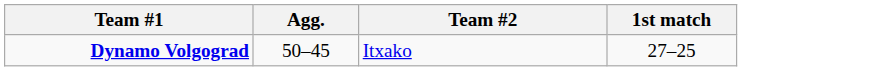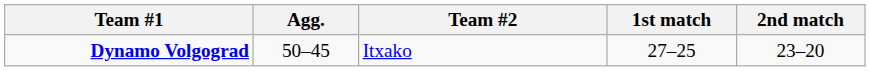+ column: 2nd match | 23–20
